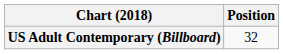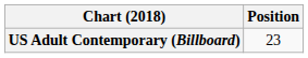US Adult Contemporary (Billboard) | Position: 32 -> 23
